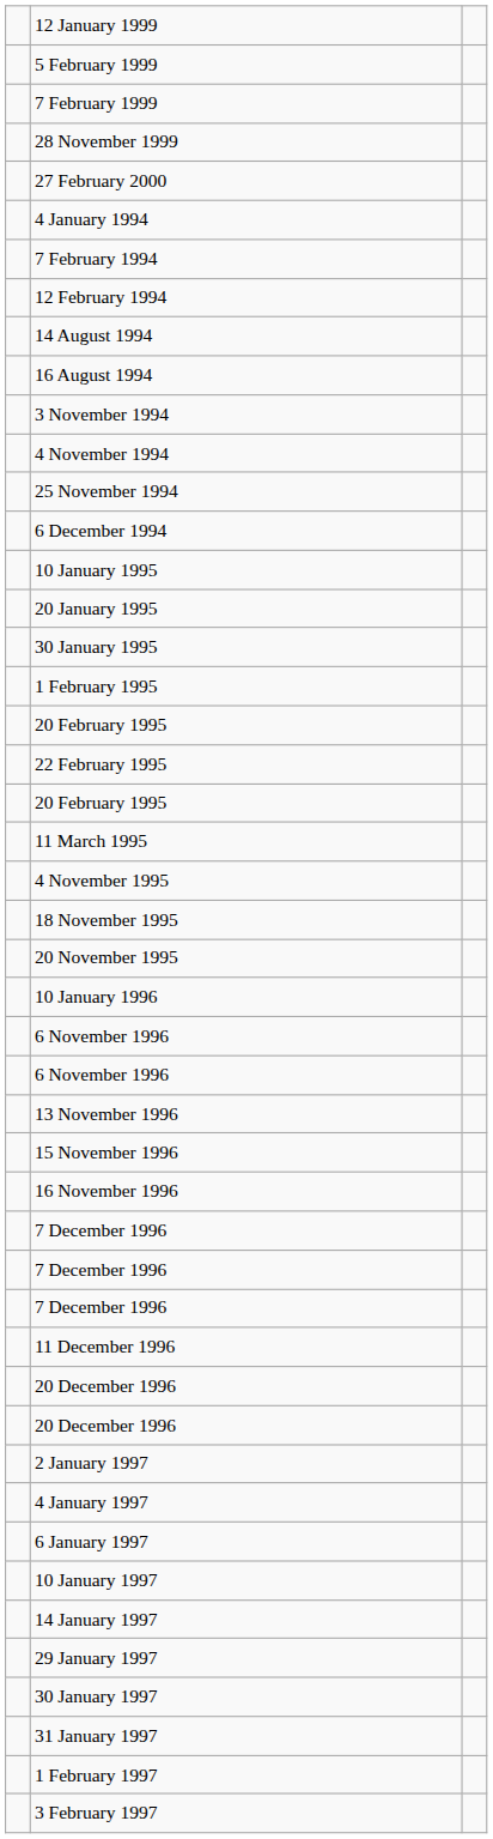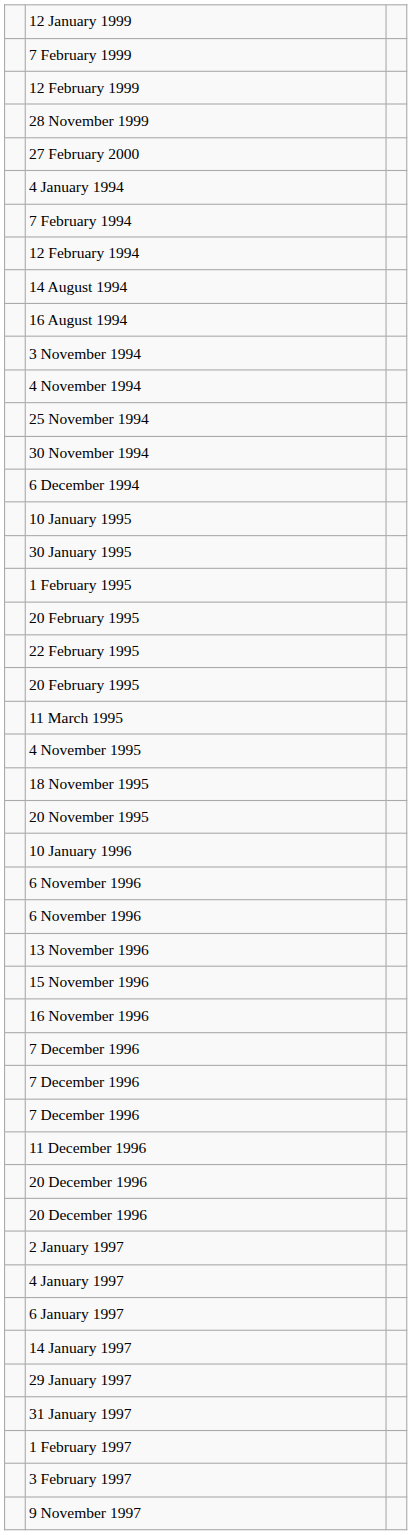- row: 5 February 1999
+ row: 12 February 1999
+ row: 30 November 1994
- row: 20 January 1995
- row: 10 January 1997
- row: 30 January 1997
+ row: 9 November 1997
